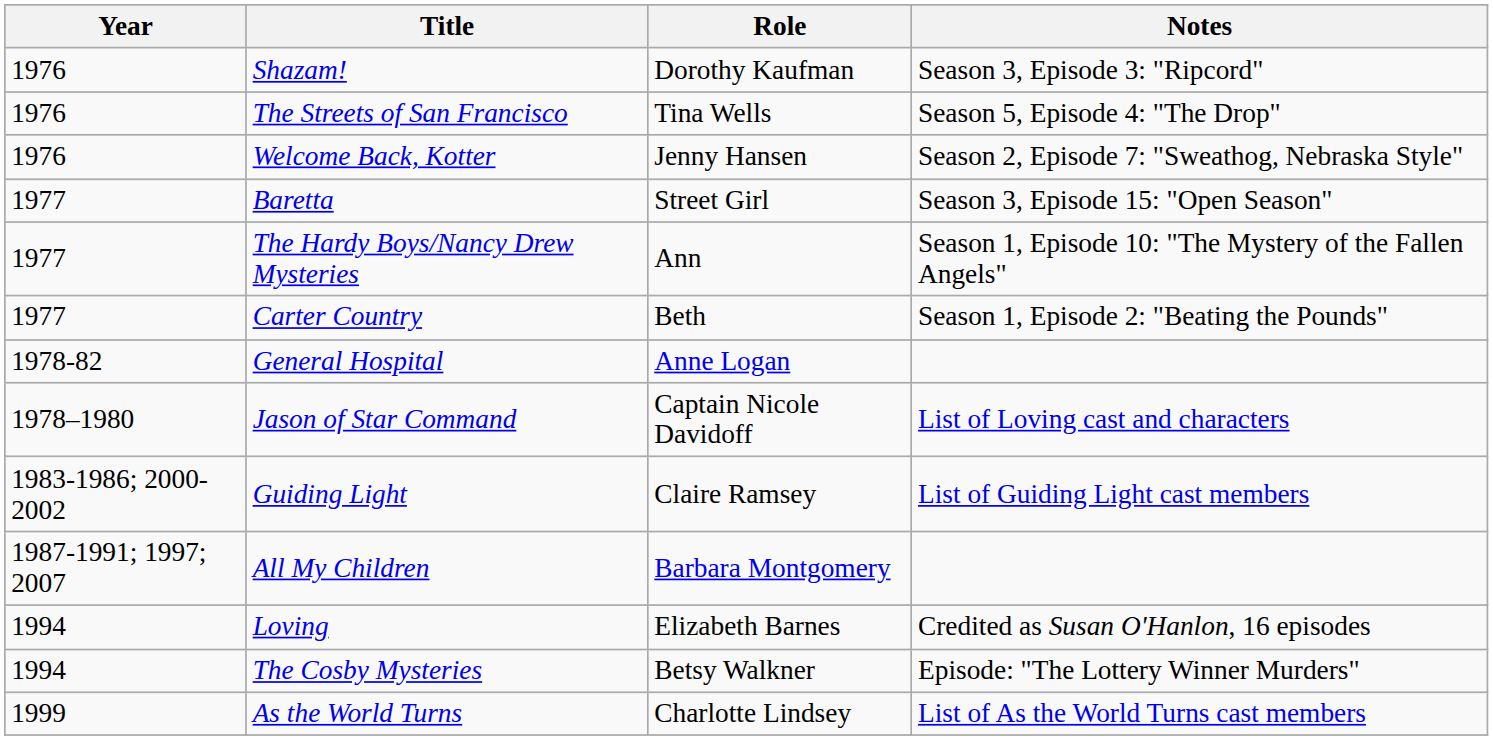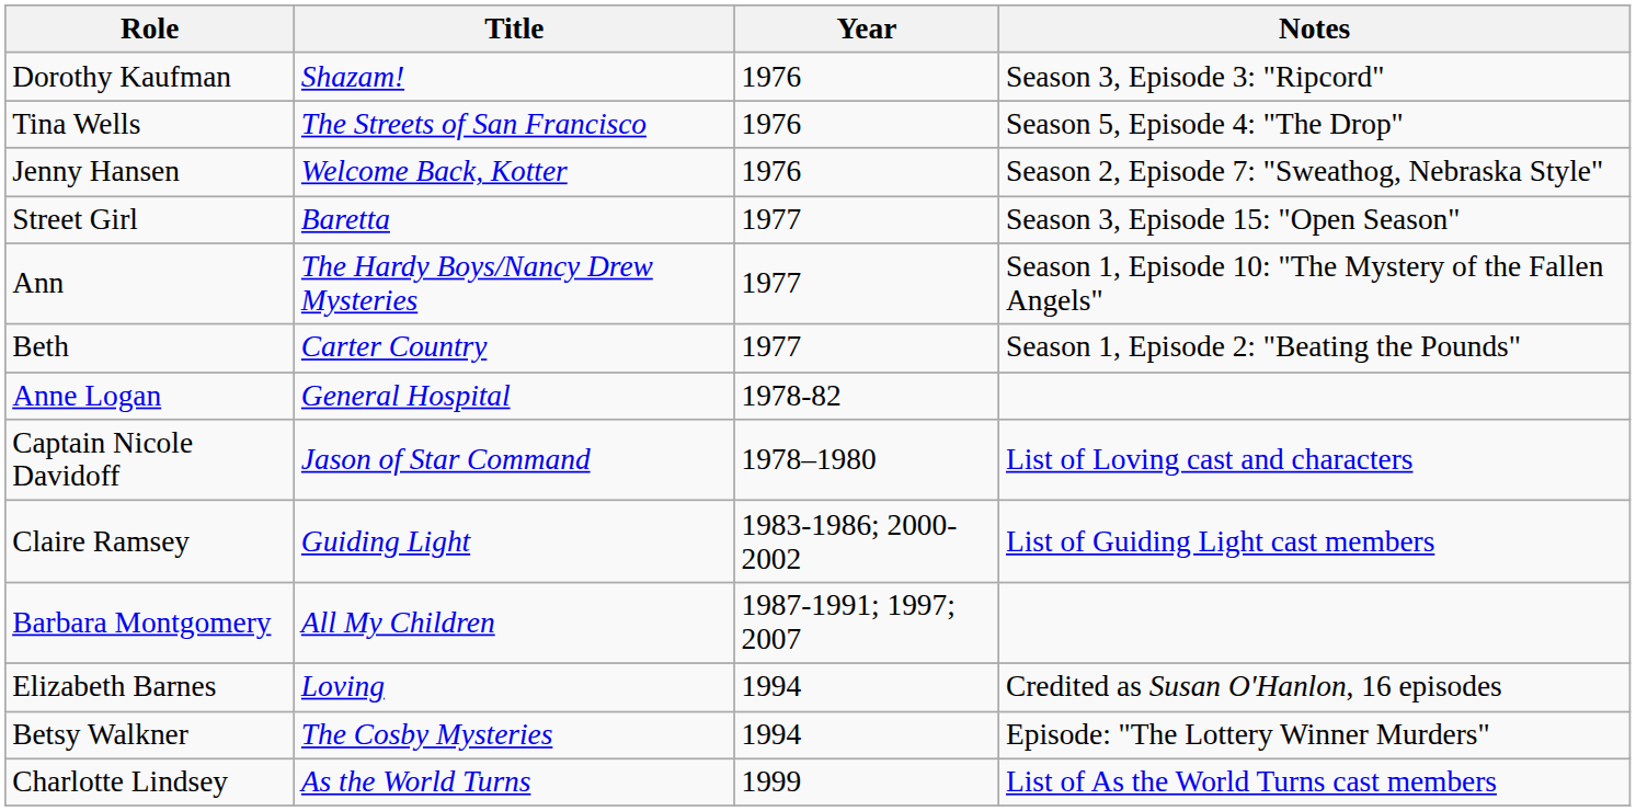columns swapped: Year <-> Role
